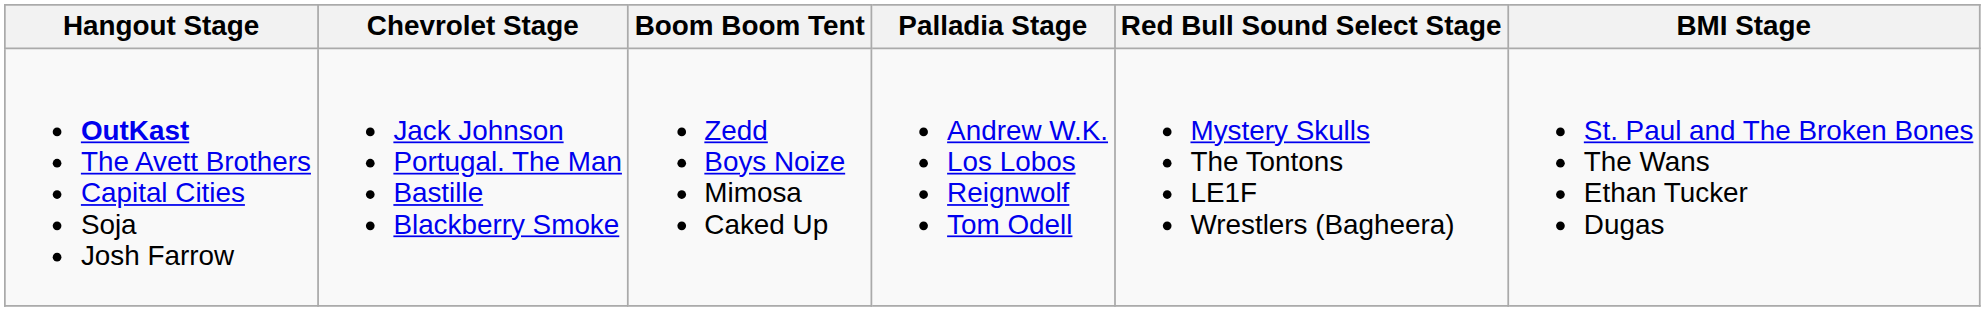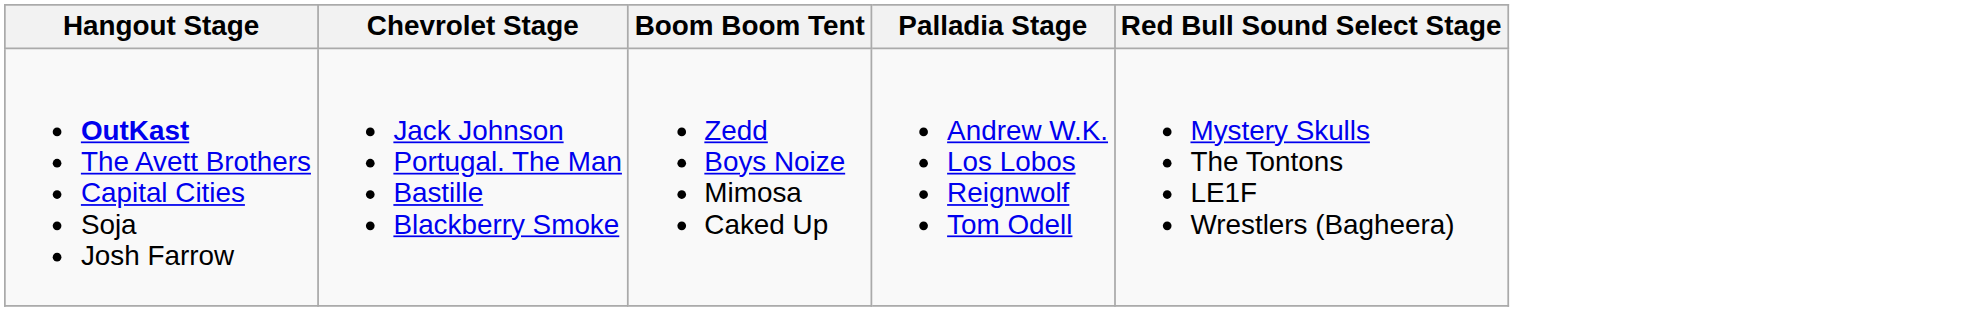- column: BMI Stage | St. Paul and The Broken Bones The Wans Ethan Tucker Dugas
